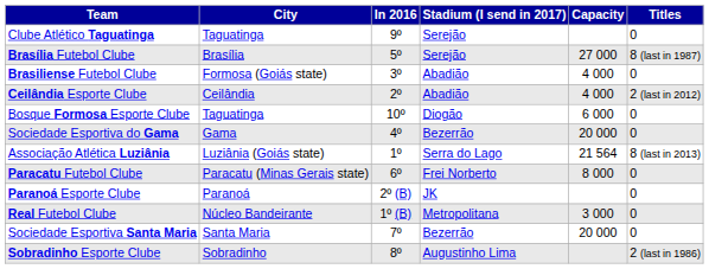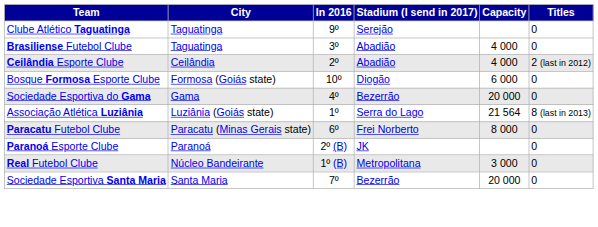- row: Brasília Futebol Clube | Brasília | 5º | Serejão | 27 000 | 8 (last in 1987)
Brasiliense Futebol Clube | City: Formosa (Goiás state) -> Taguatinga
Bosque Formosa Esporte Clube | City: Taguatinga -> Formosa (Goiás state)
- row: Sobradinho Esporte Clube | Sobradinho | 8º | Augustinho Lima | 2 (last in 1986)
